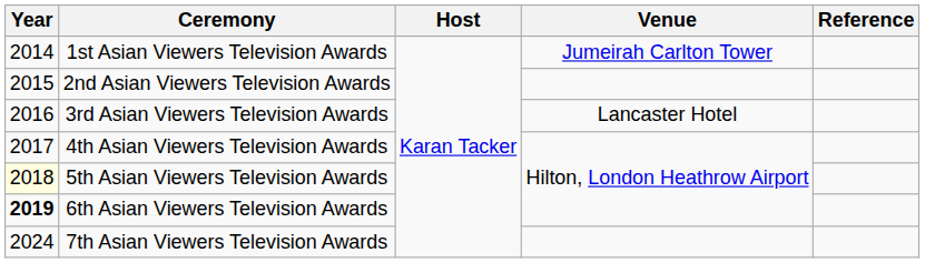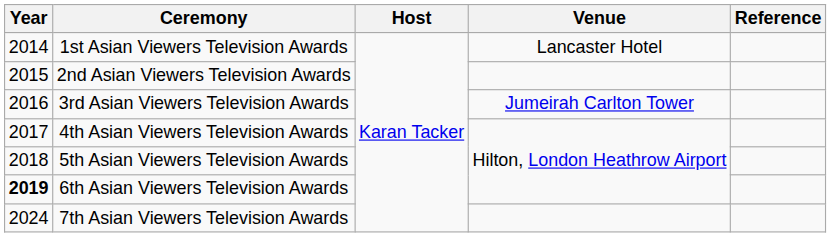1st Asian Viewers Television Awards | Venue: Jumeirah Carlton Tower -> Lancaster Hotel
3rd Asian Viewers Television Awards | Venue: Lancaster Hotel -> Jumeirah Carlton Tower
5th Asian Viewers Television Awards | Year: lightyellow background -> no background
